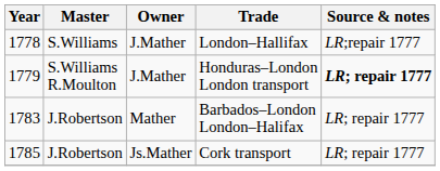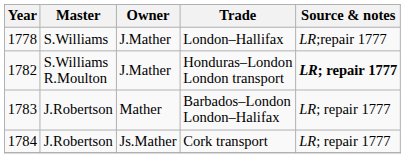Honduras–London London transport | Year: 1779 -> 1782
Cork transport | Year: 1785 -> 1784
